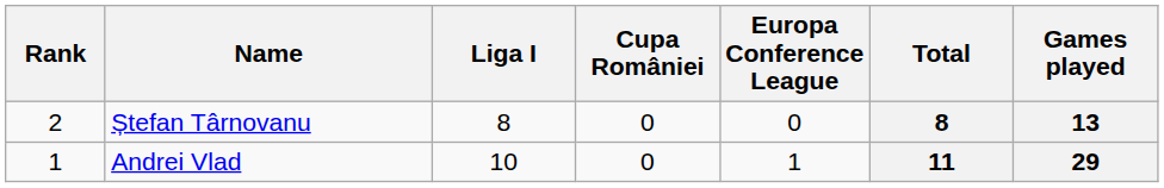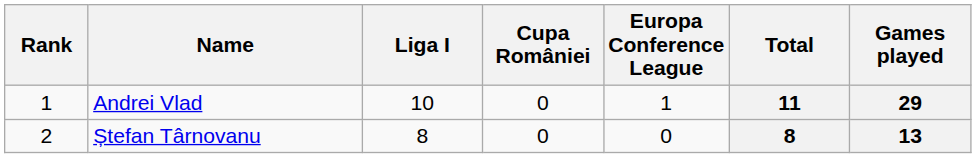rows swapped: Andrei Vlad <-> Ștefan Târnovanu
